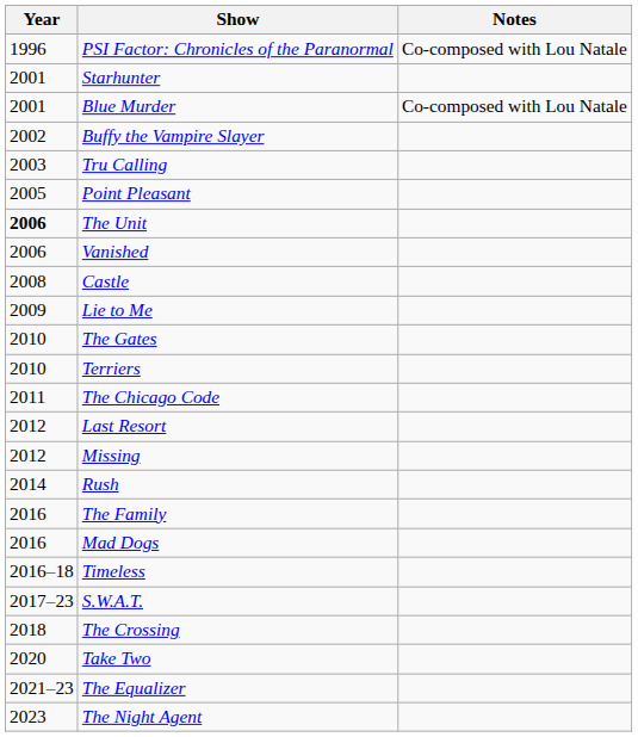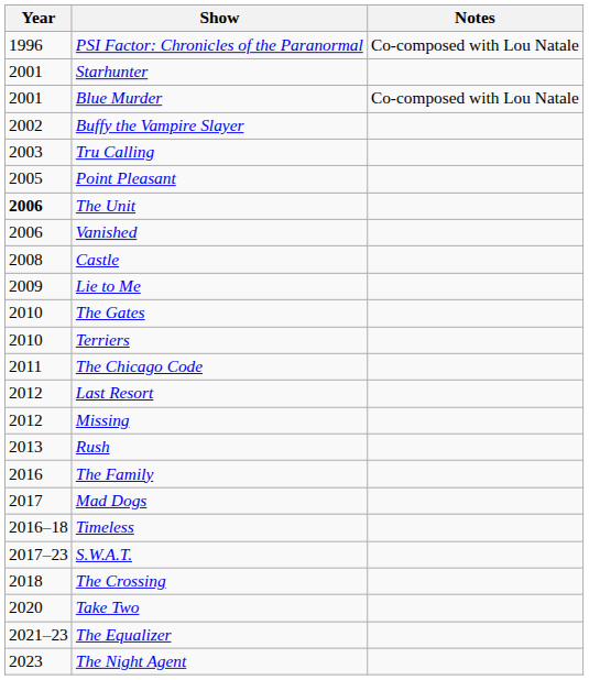Rush | Year: 2014 -> 2013
Mad Dogs | Year: 2016 -> 2017
